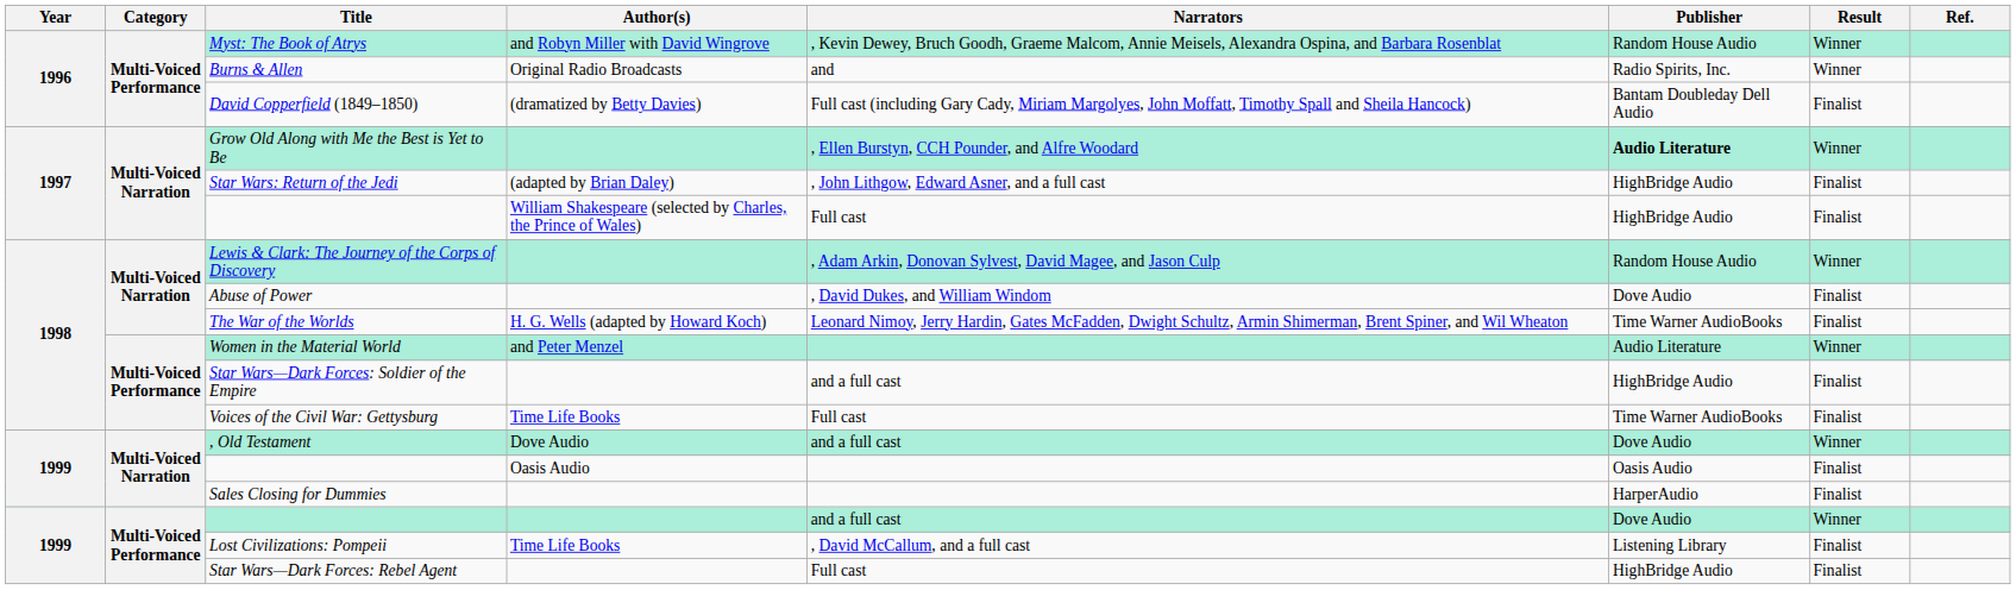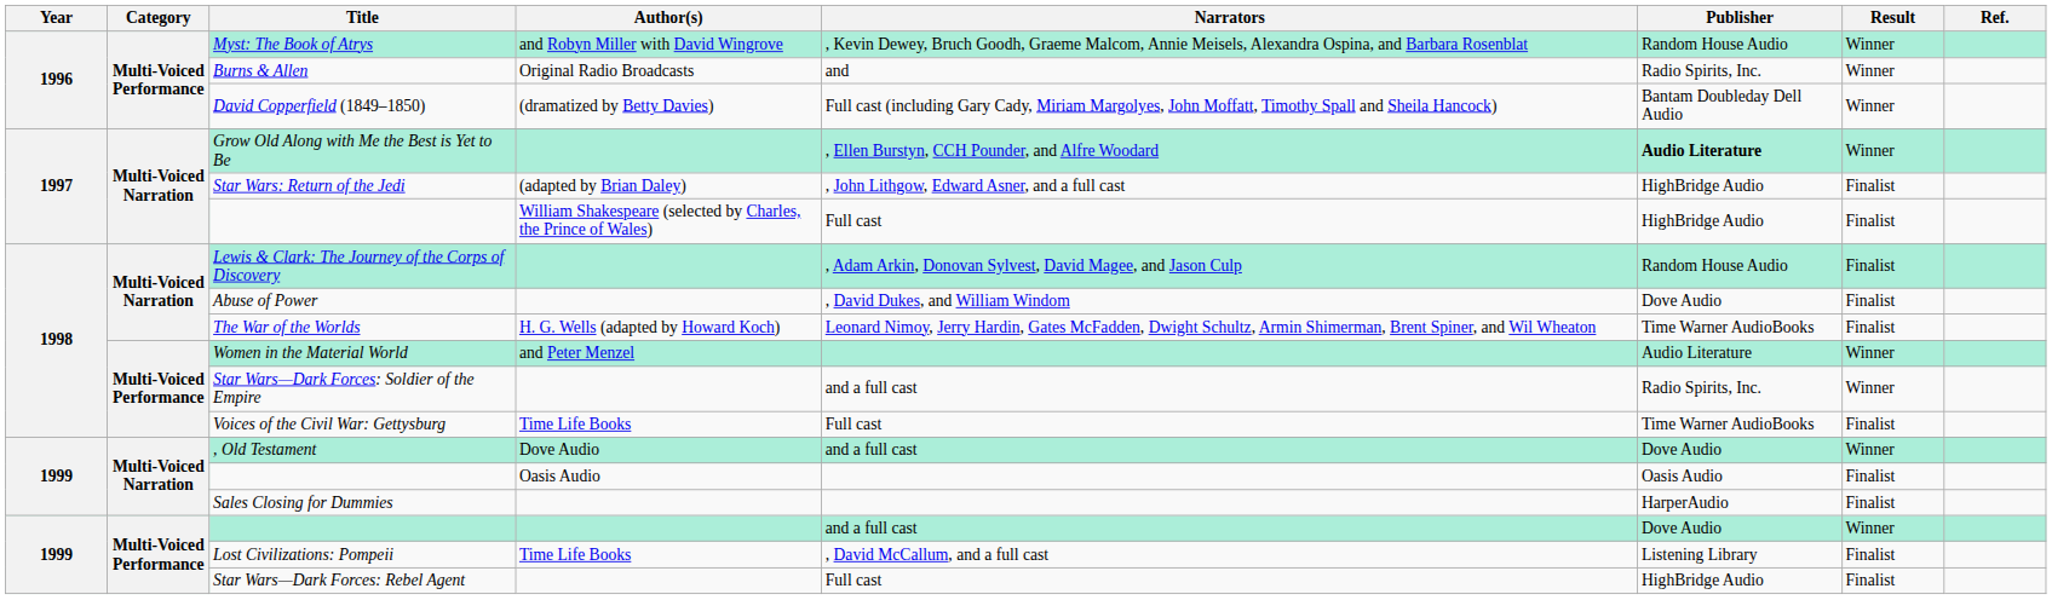David Copperfield (1849–1850) | Result: Finalist -> Winner
Lewis & Clark: The Journey of the Corps of Discovery | Result: Winner -> Finalist
Star Wars—Dark Forces: Soldier of the Empire | Publisher: HighBridge Audio -> Radio Spirits, Inc.
Star Wars—Dark Forces: Soldier of the Empire | Result: Finalist -> Winner
